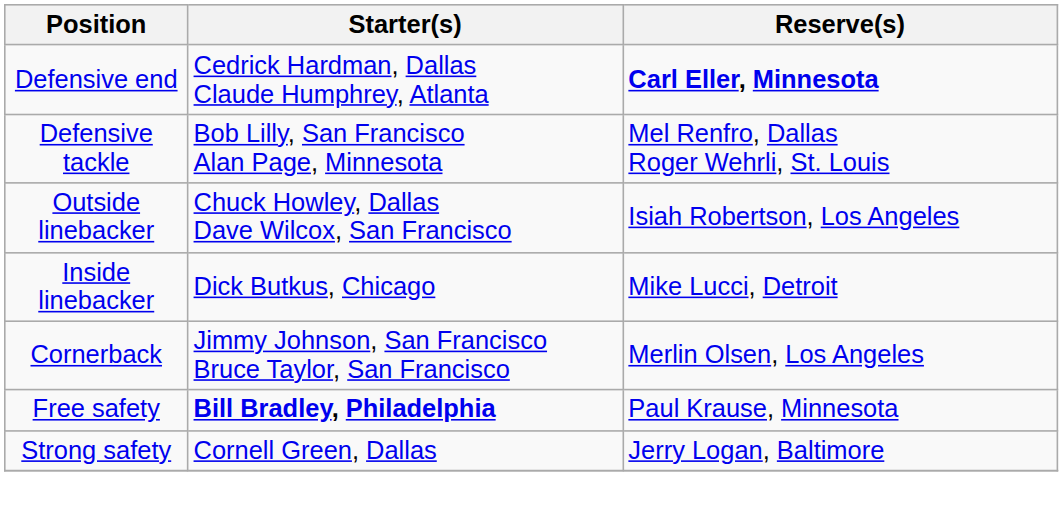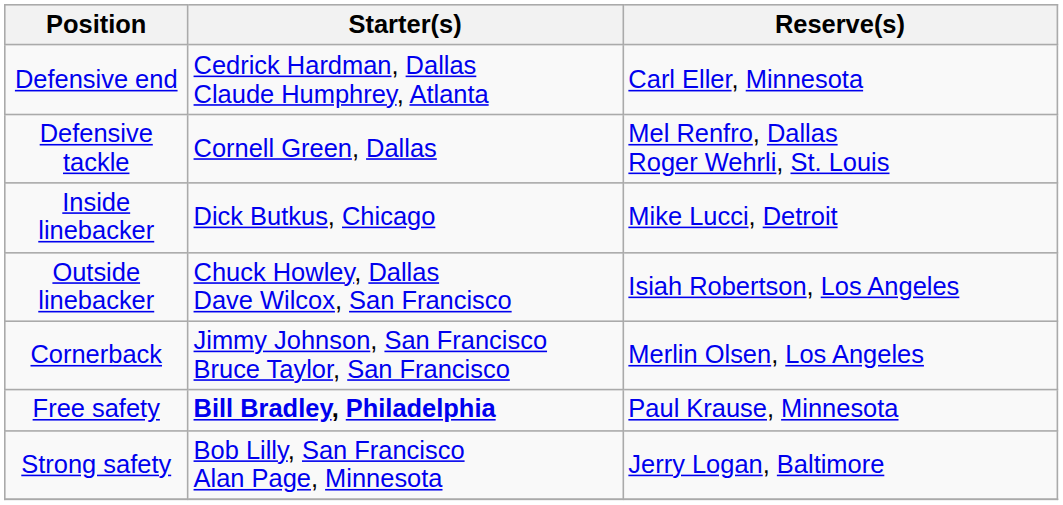Defensive end | Reserve(s): bold -> normal
Defensive tackle | Starter(s): Bob Lilly, San Francisco Alan Page, Minnesota -> Cornell Green, Dallas
rows swapped: Outside linebacker <-> Inside linebacker
Strong safety | Starter(s): Cornell Green, Dallas -> Bob Lilly, San Francisco Alan Page, Minnesota
